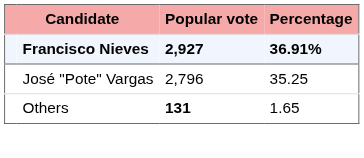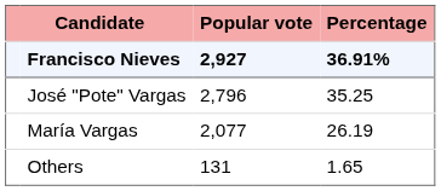+ row: María Vargas | 2,077 | 26.19
Others | Popular vote: bold -> normal
